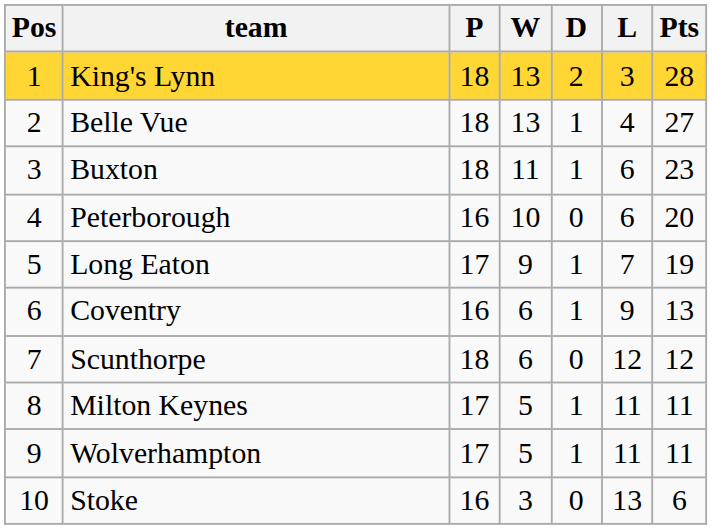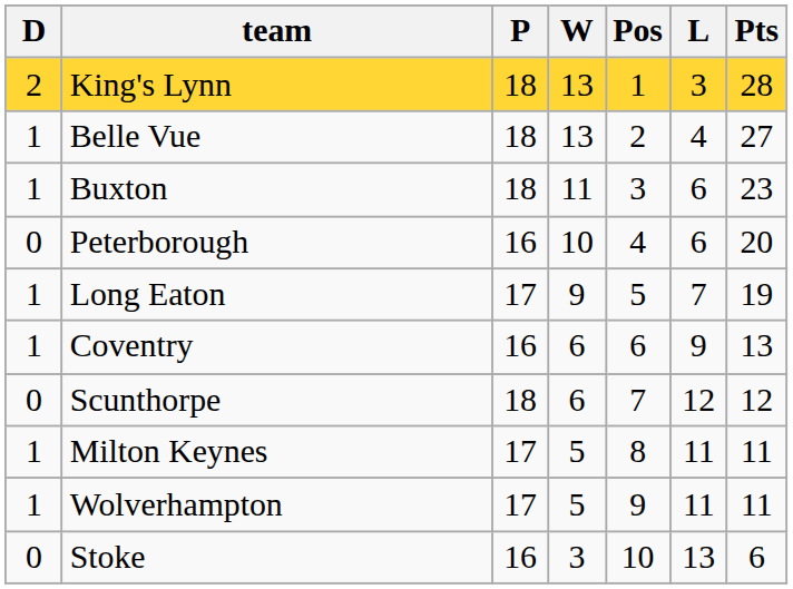columns swapped: Pos <-> D
